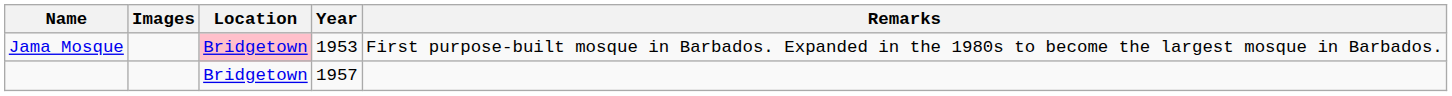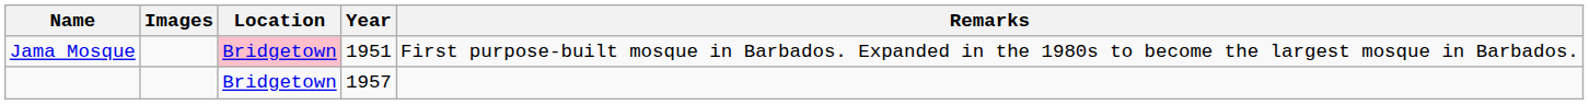Jama Mosque | Year: 1953 -> 1951
